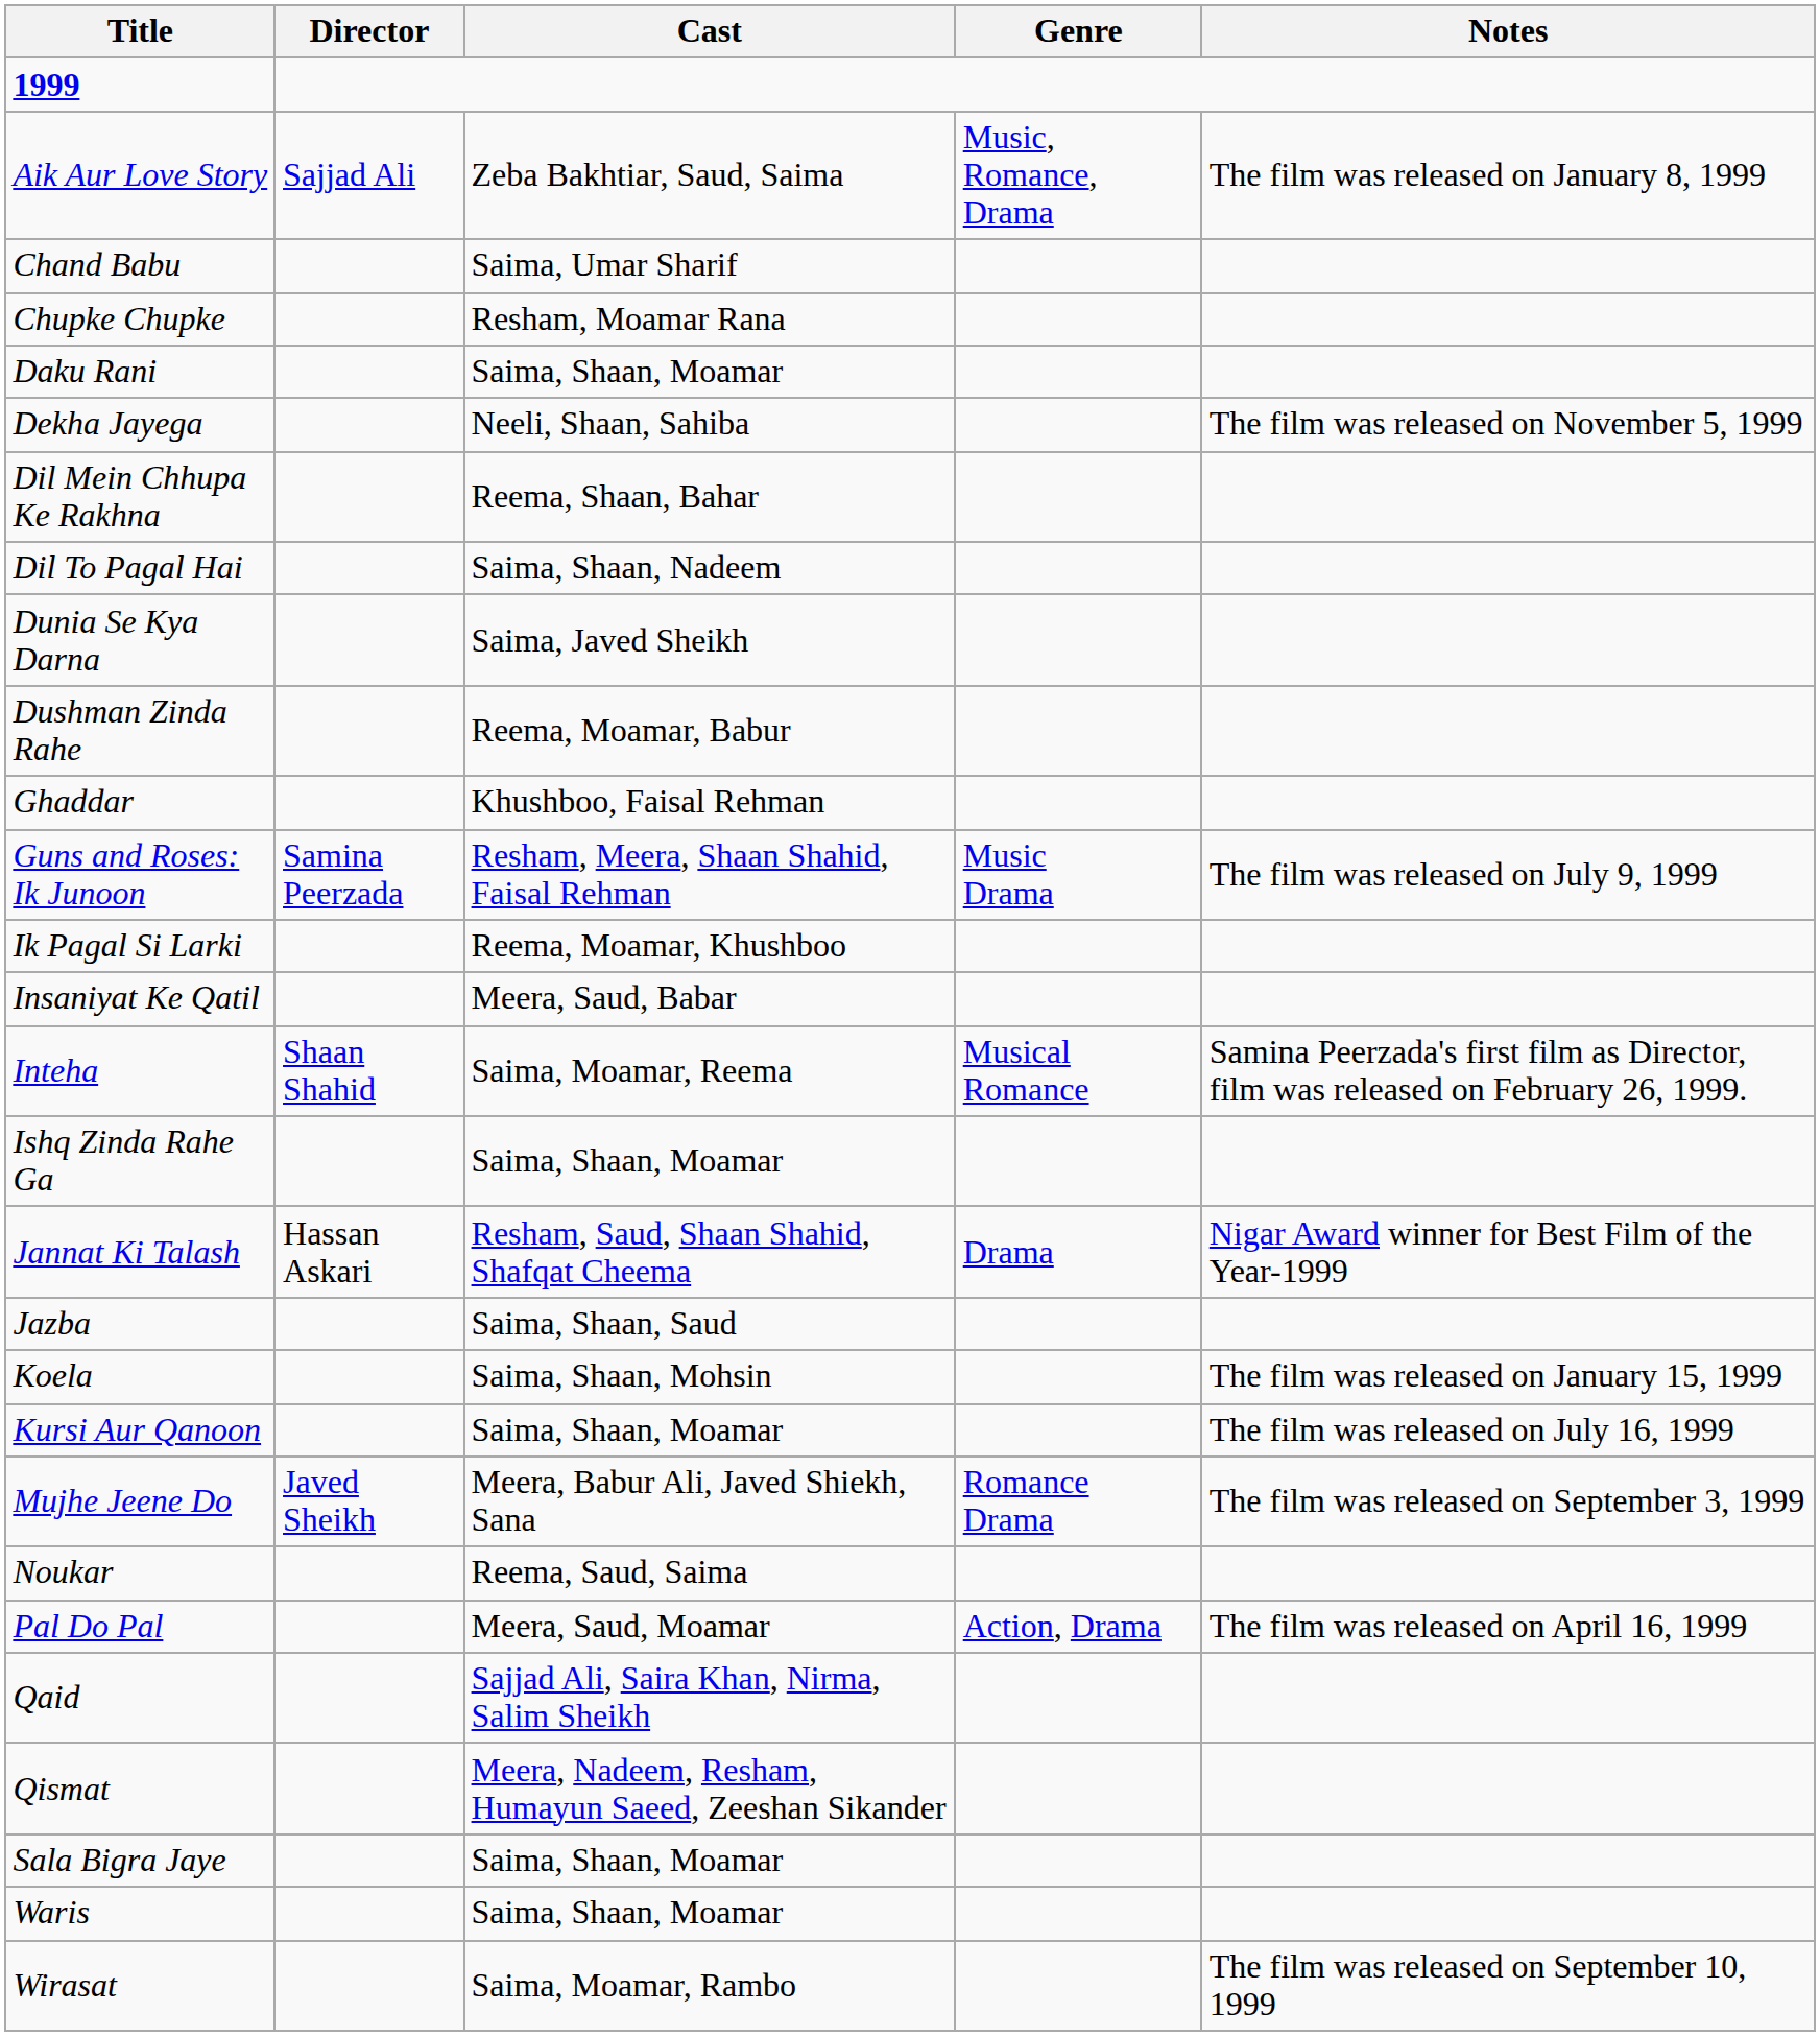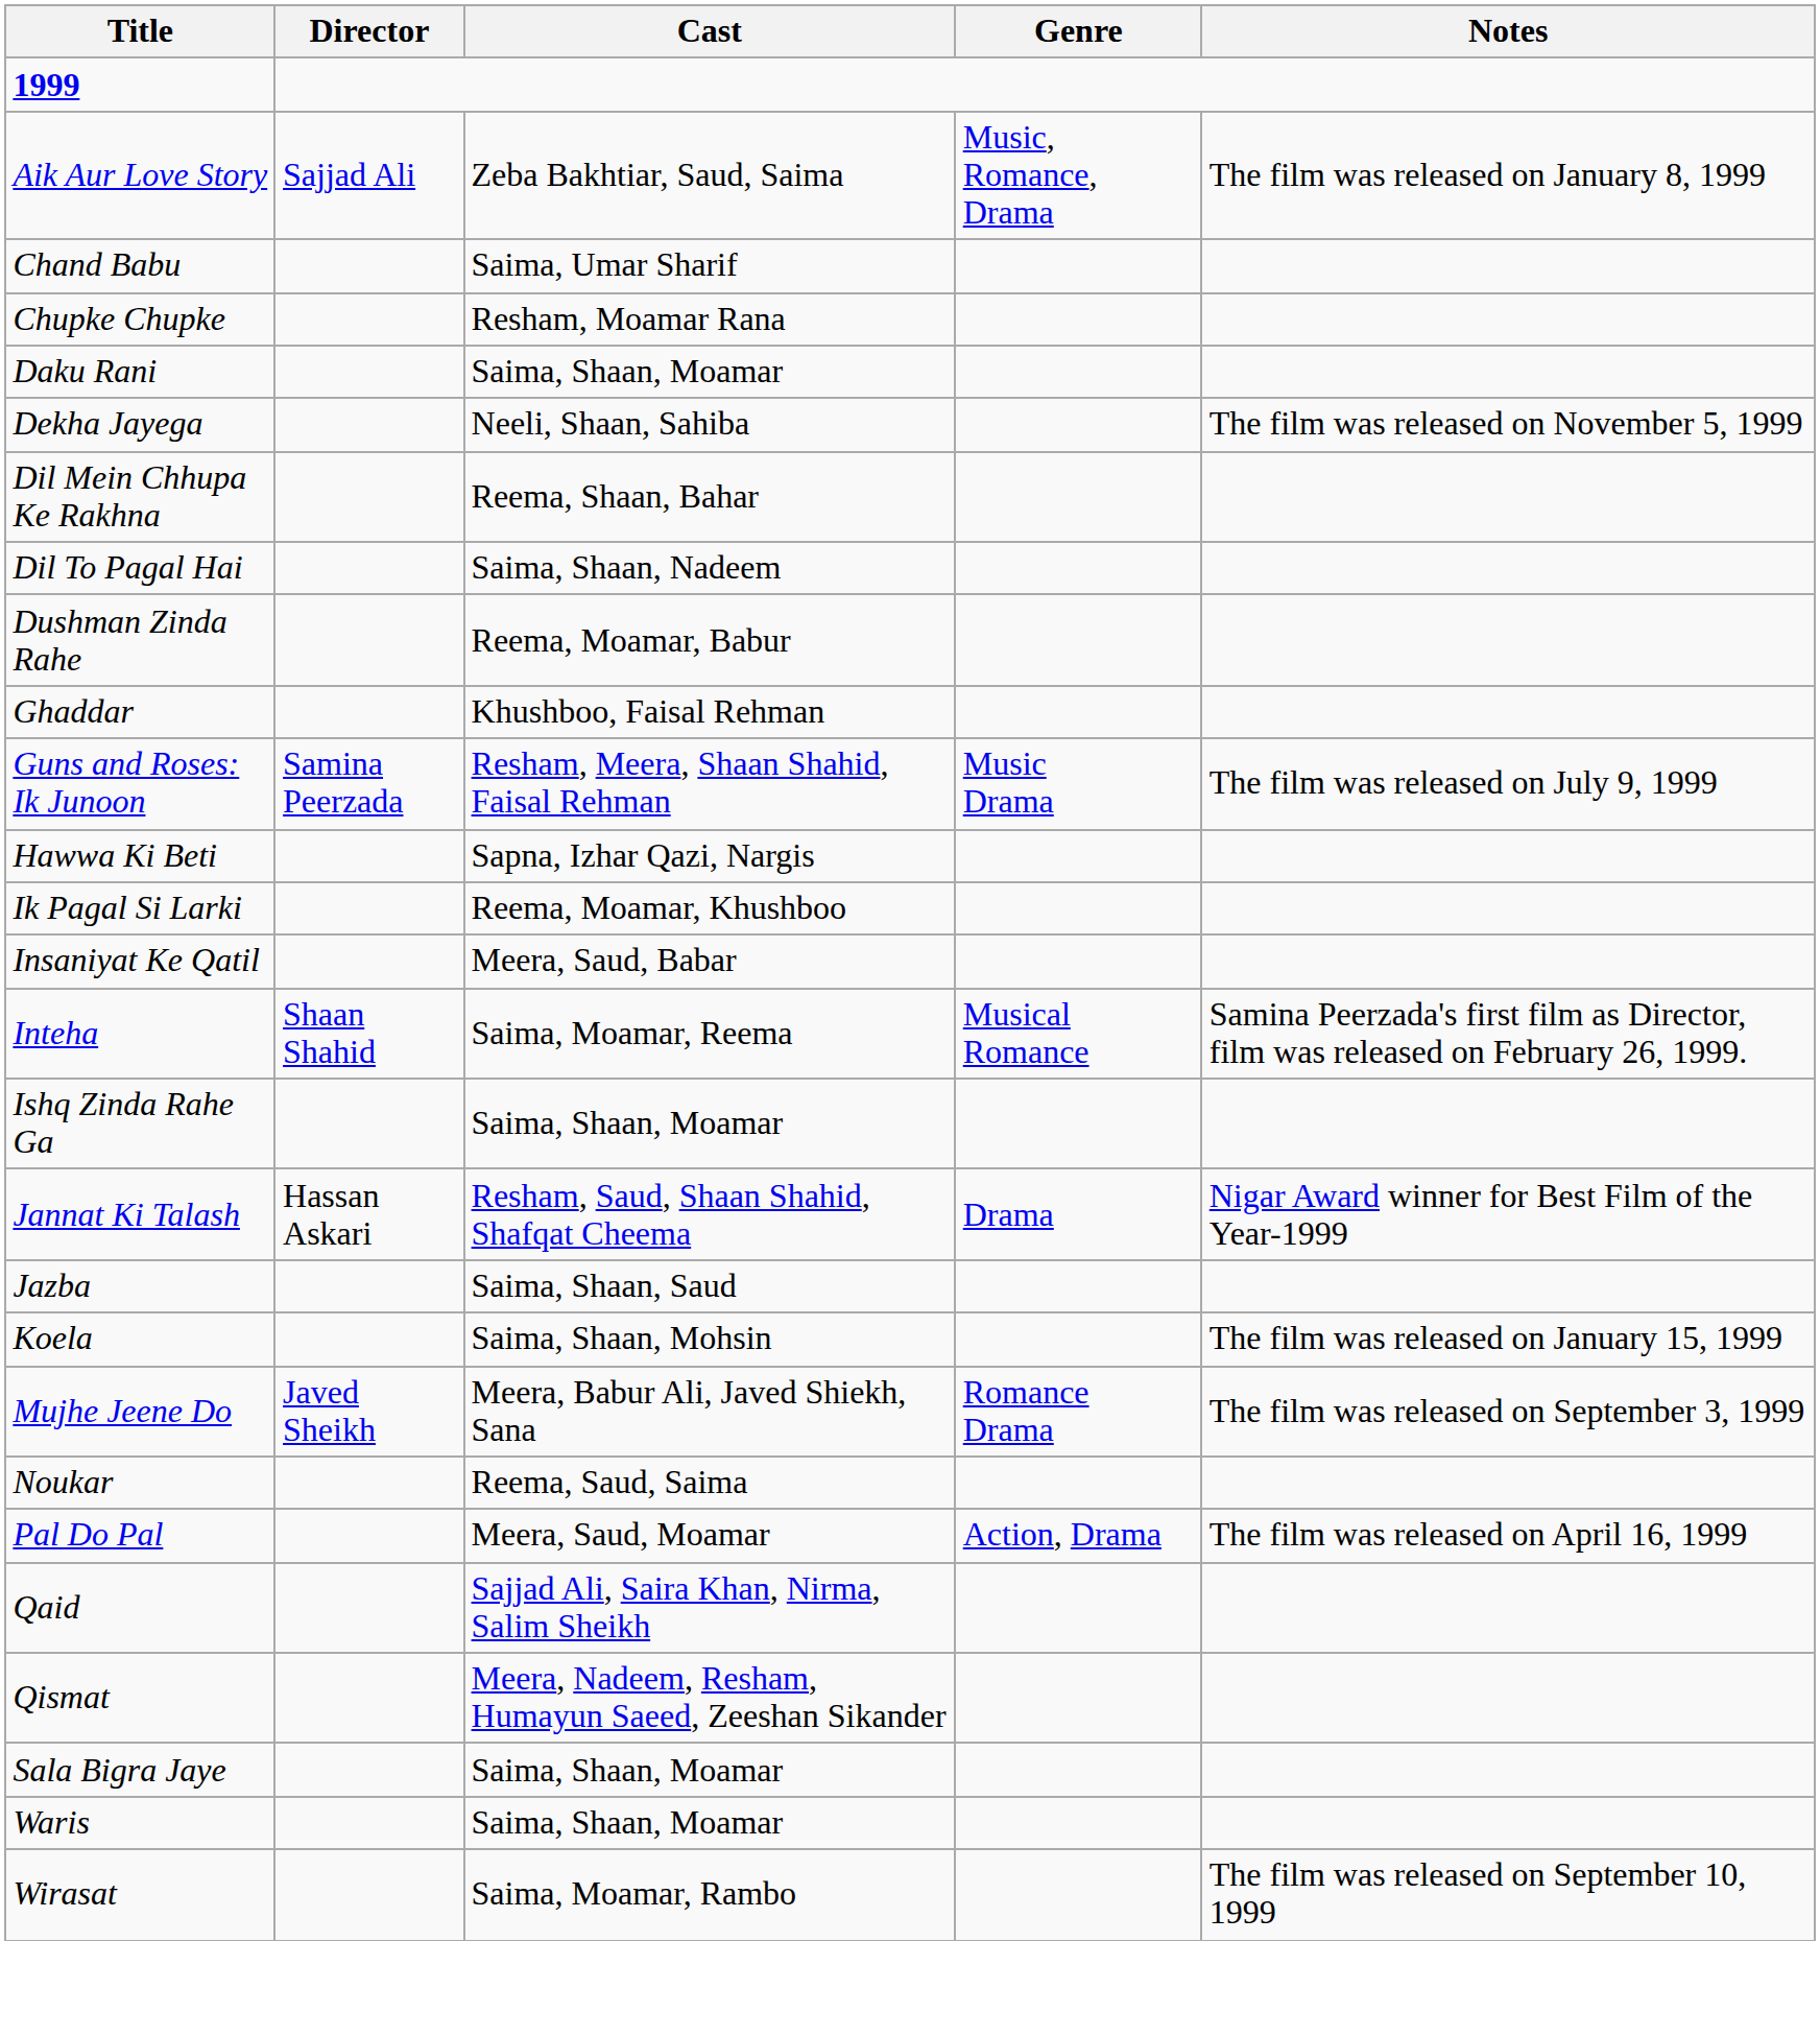- row: Dunia Se Kya Darna | Saima, Javed Sheikh
+ row: Hawwa Ki Beti | Sapna, Izhar Qazi, Nargis
- row: Kursi Aur Qanoon | Saima, Shaan, Moamar | The film was released on July 16, 1999
